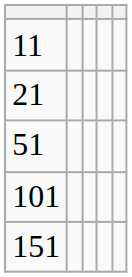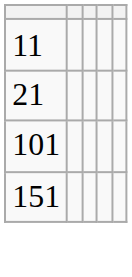- row: 51
